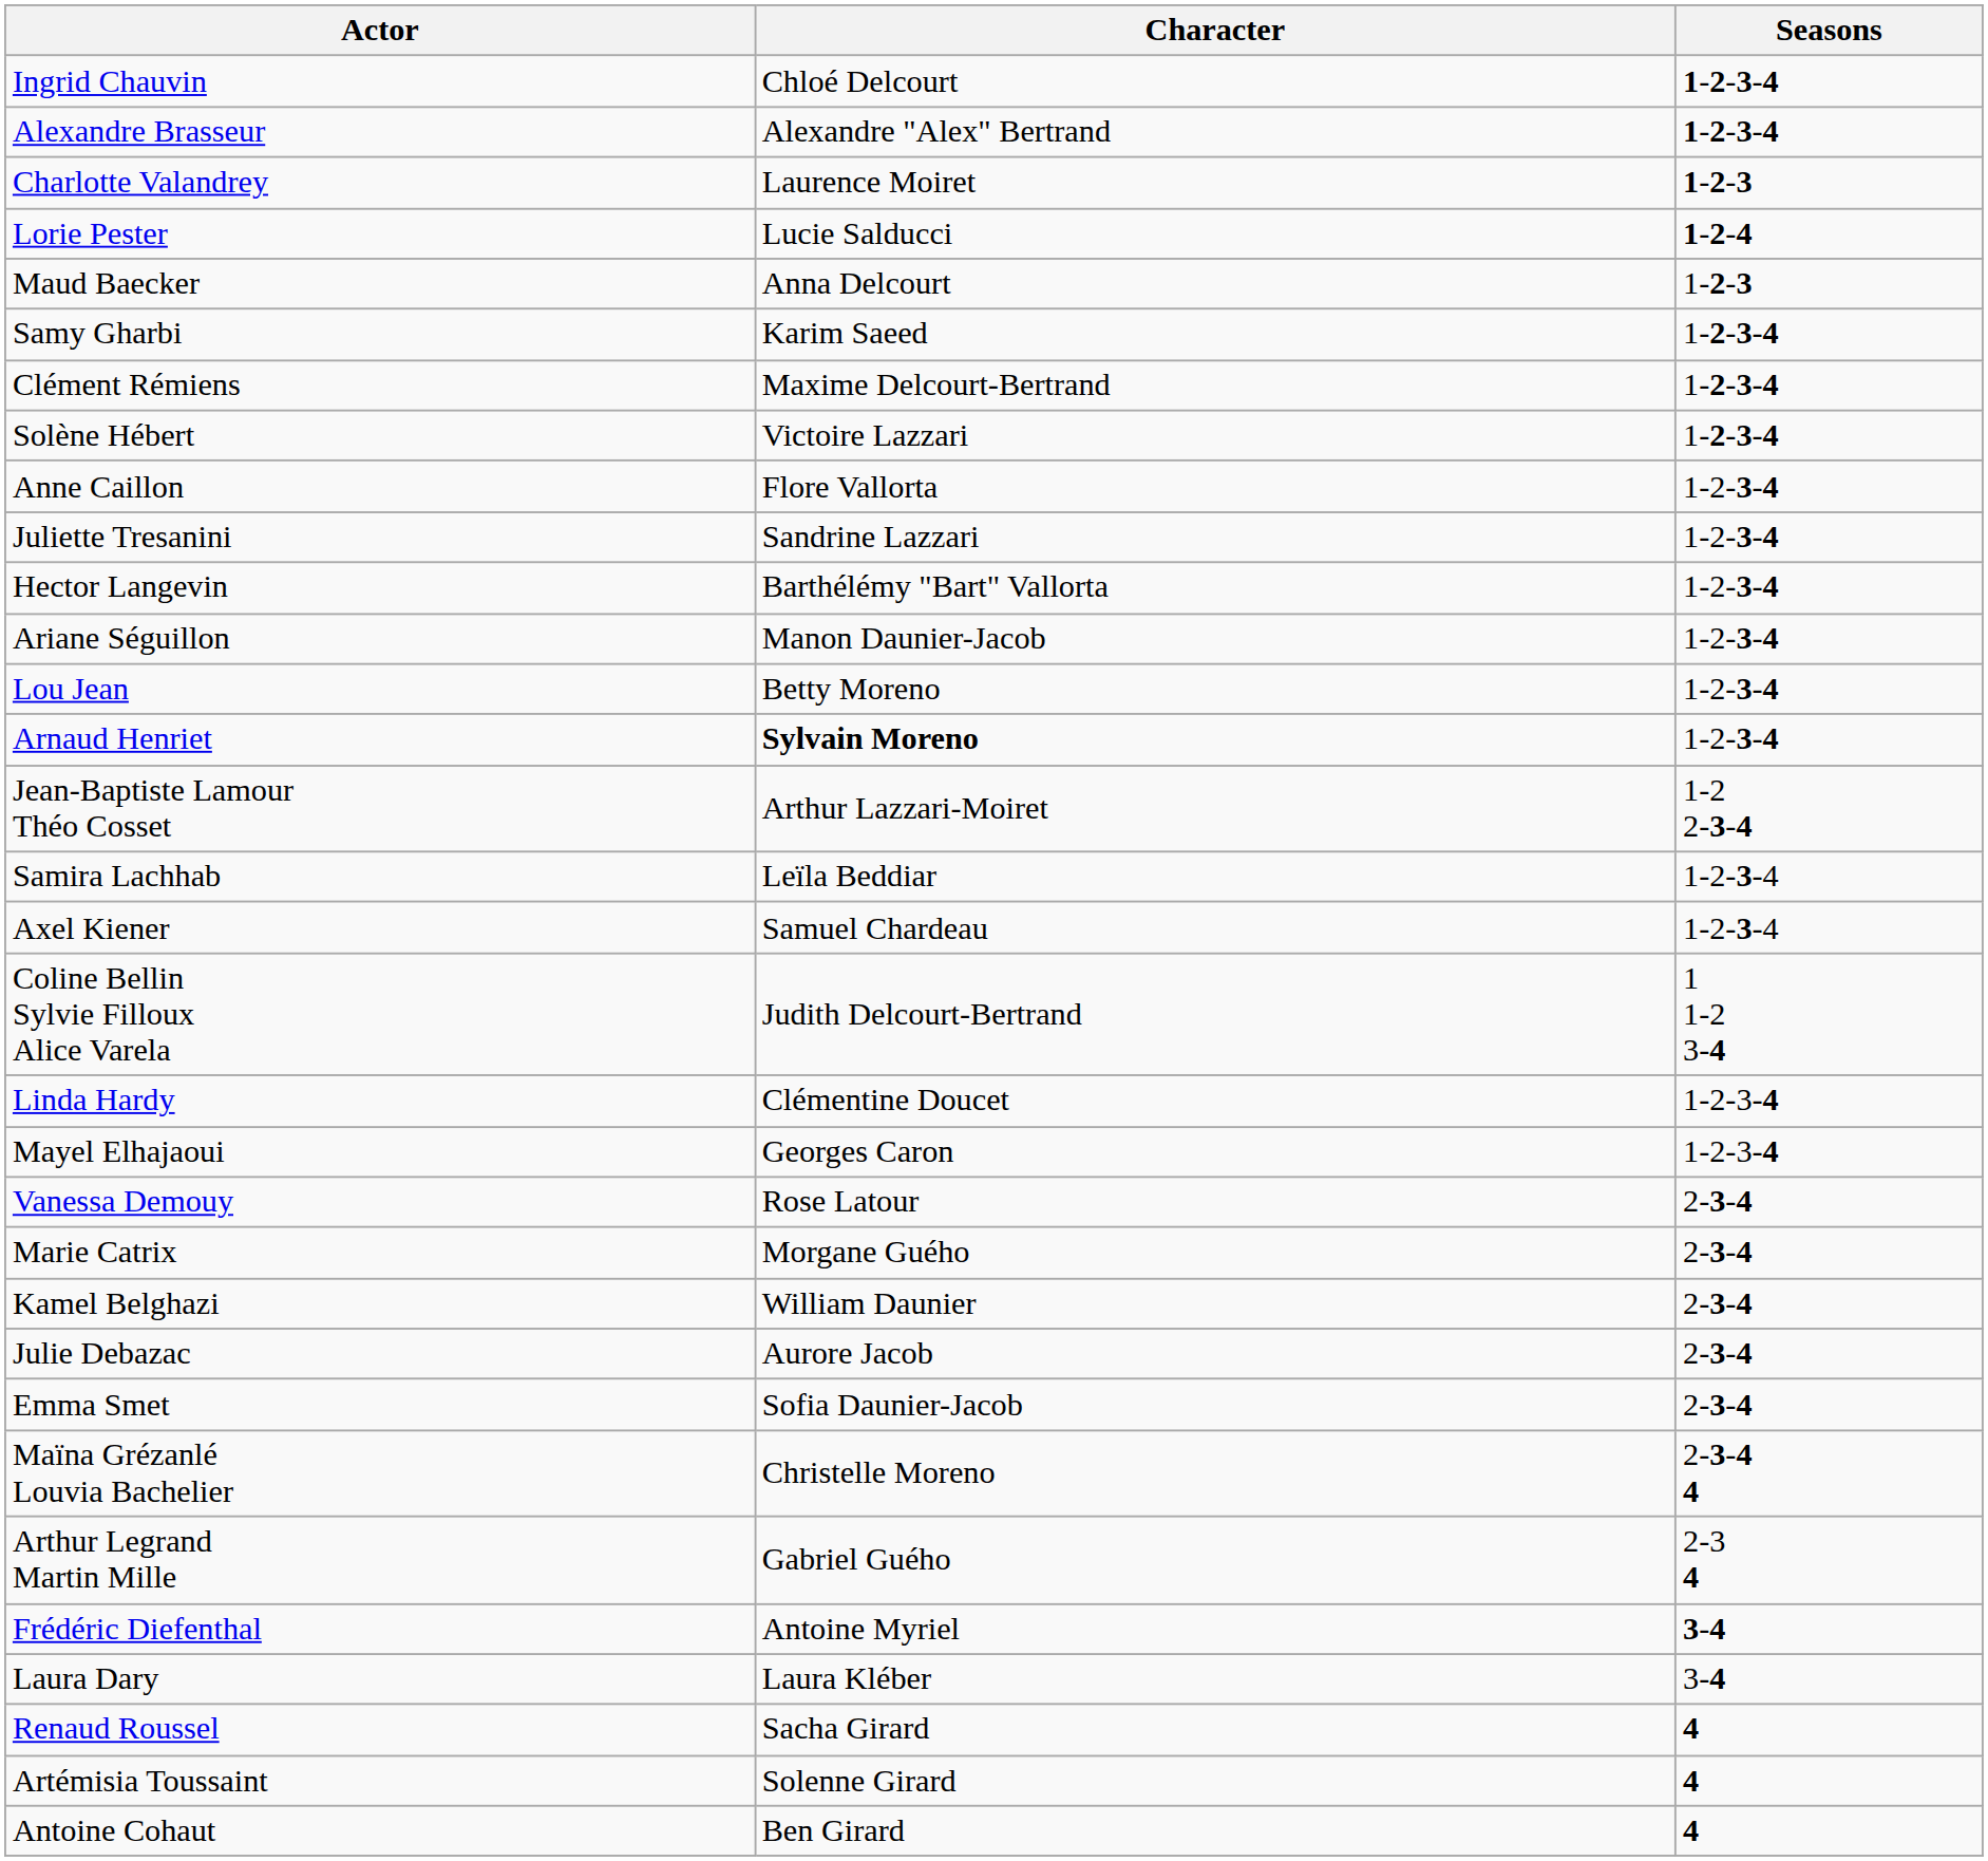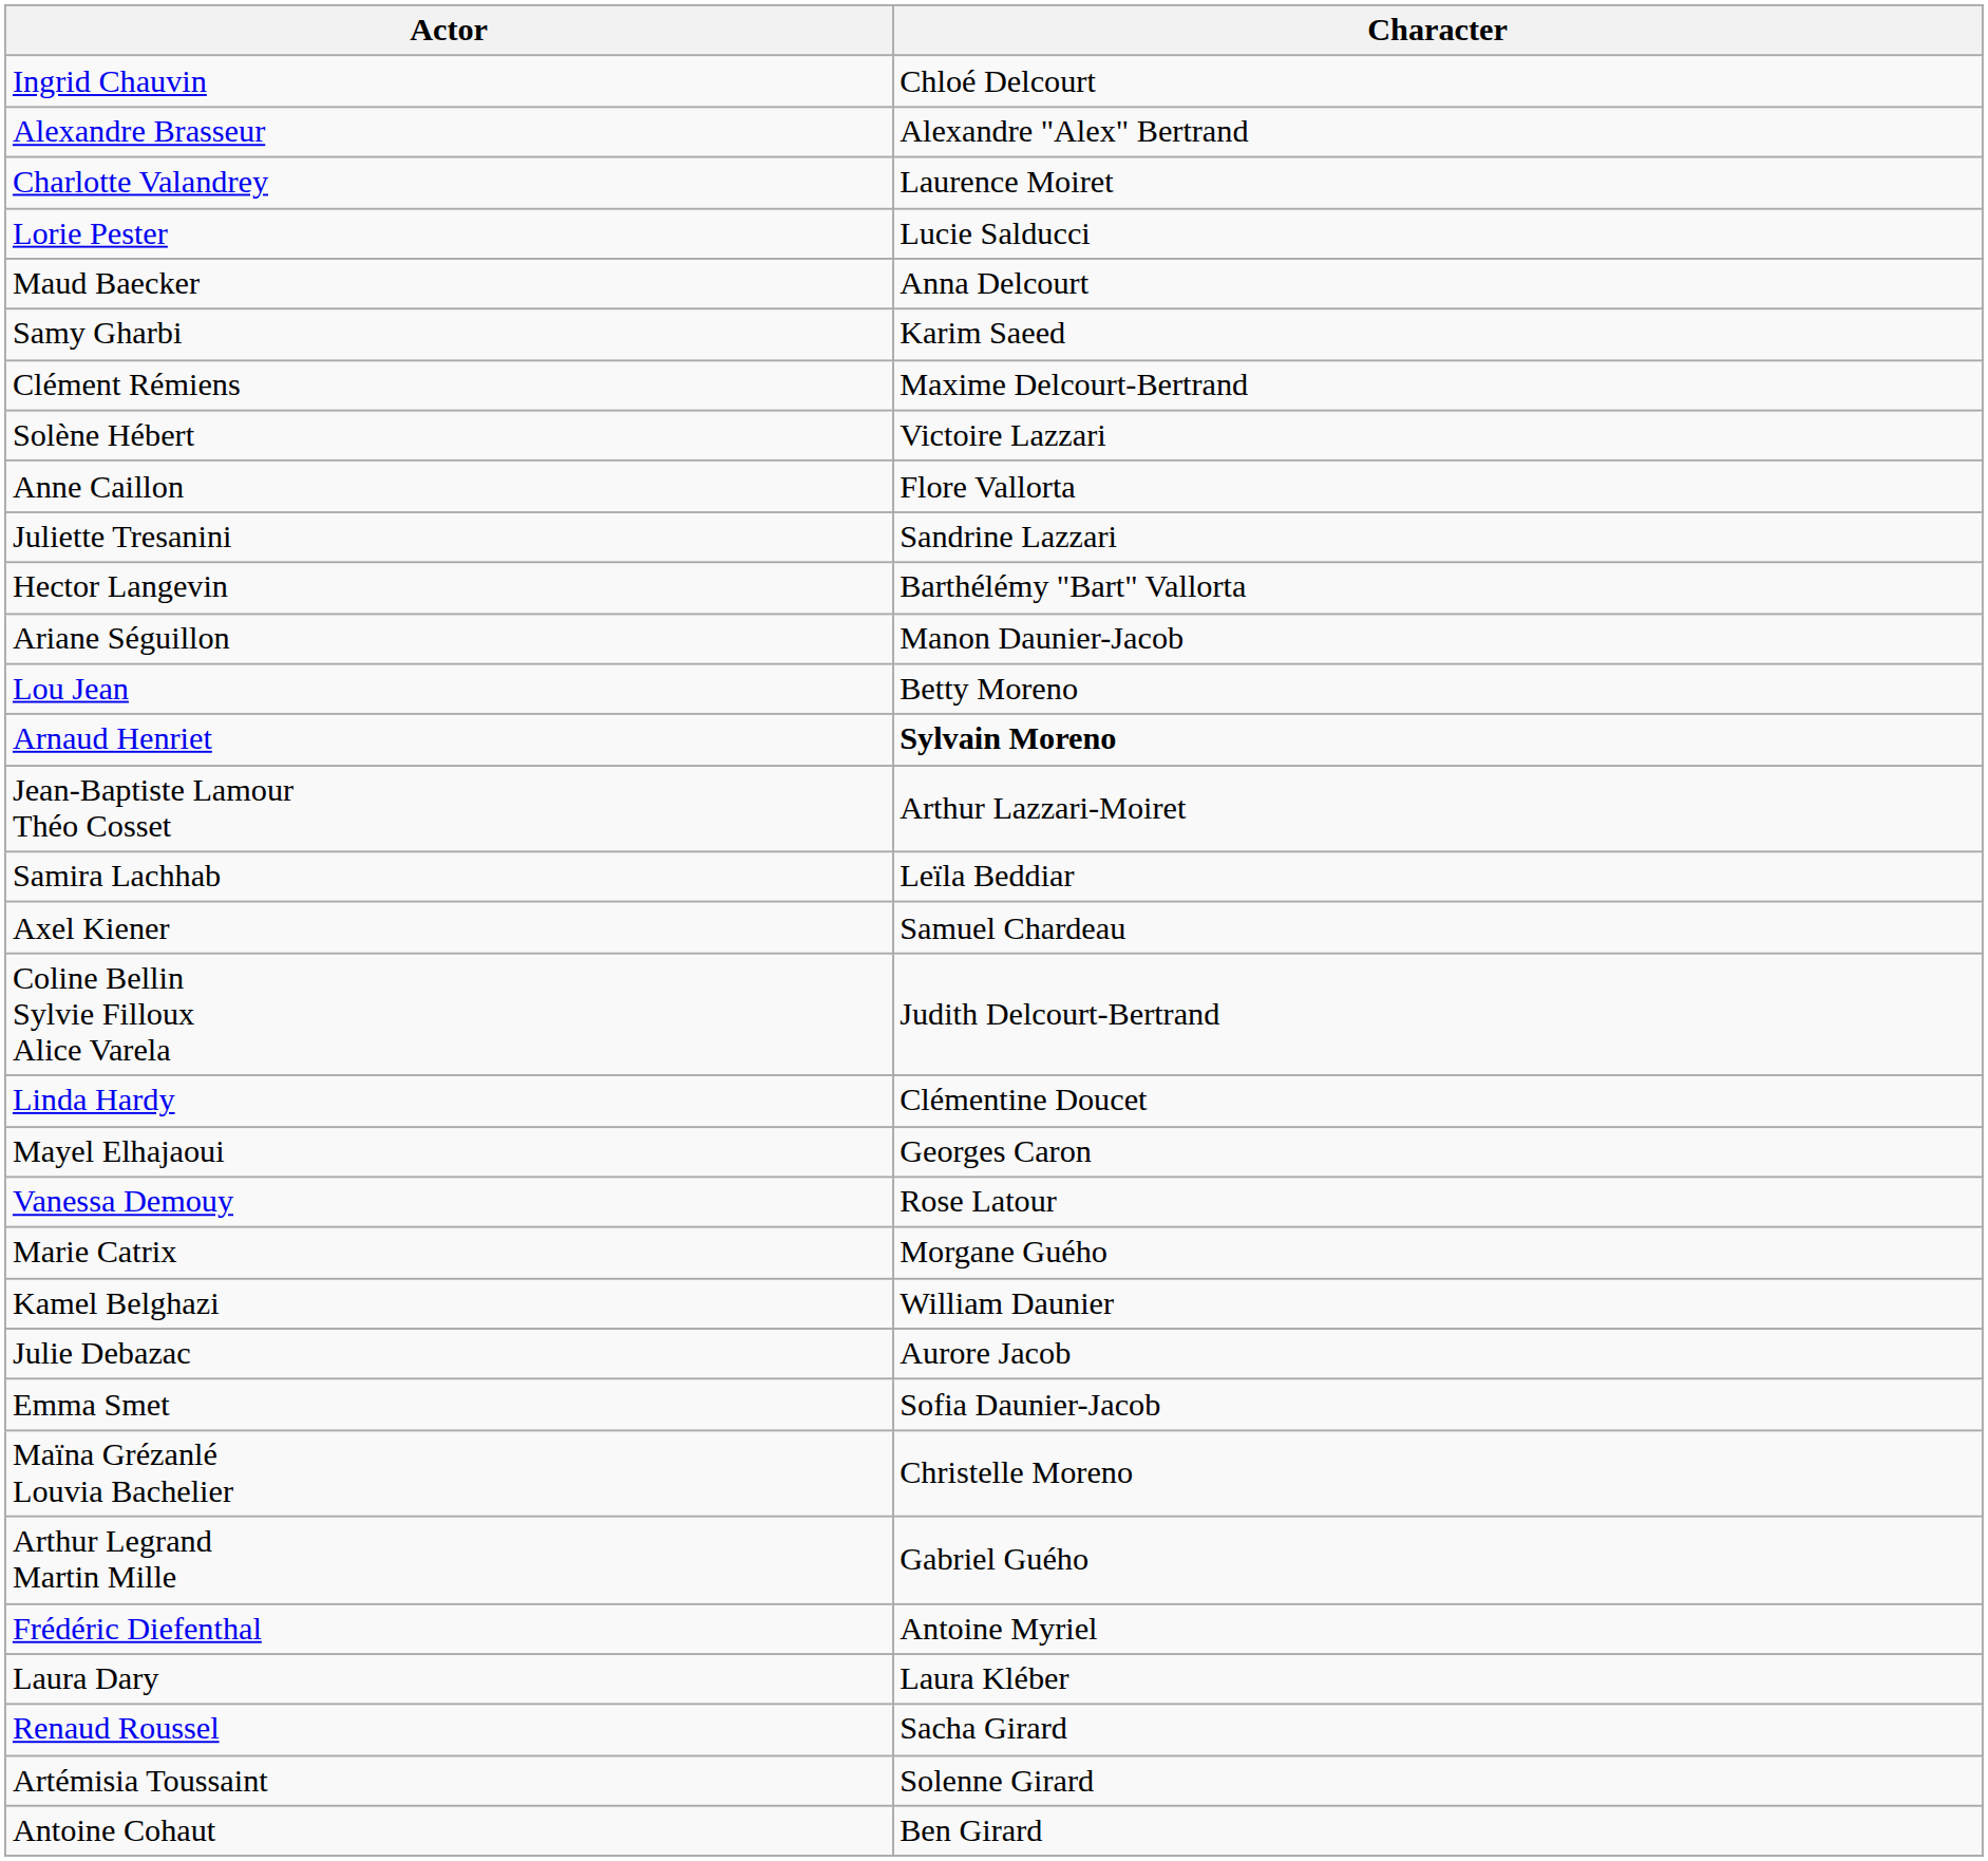- column: Seasons | 1-2-3-4 | 1-2-3-4 | 1-2-3 | 1-2-4 | 1-2-3 | 1-2-3-4 | 1-2-3-4 | 1-2-3-4 | 1-2-3-4 | 1-2-3-4 | 1-2-3-4 | 1-2-3-4 | 1-2-3-4 | 1-2-3-4 | 1-2 2-3-4 | 1-2-3-4 | 1-2-3-4 | 1 1-2 3-4 | 1-2-3-4 | 1-2-3-4 | 2-3-4 | 2-3-4 | 2-3-4 | 2-3-4 | 2-3-4 | 2-3-4 4 | 2-3 4 | 3-4 | 3-4 | 4 | 4 | 4
